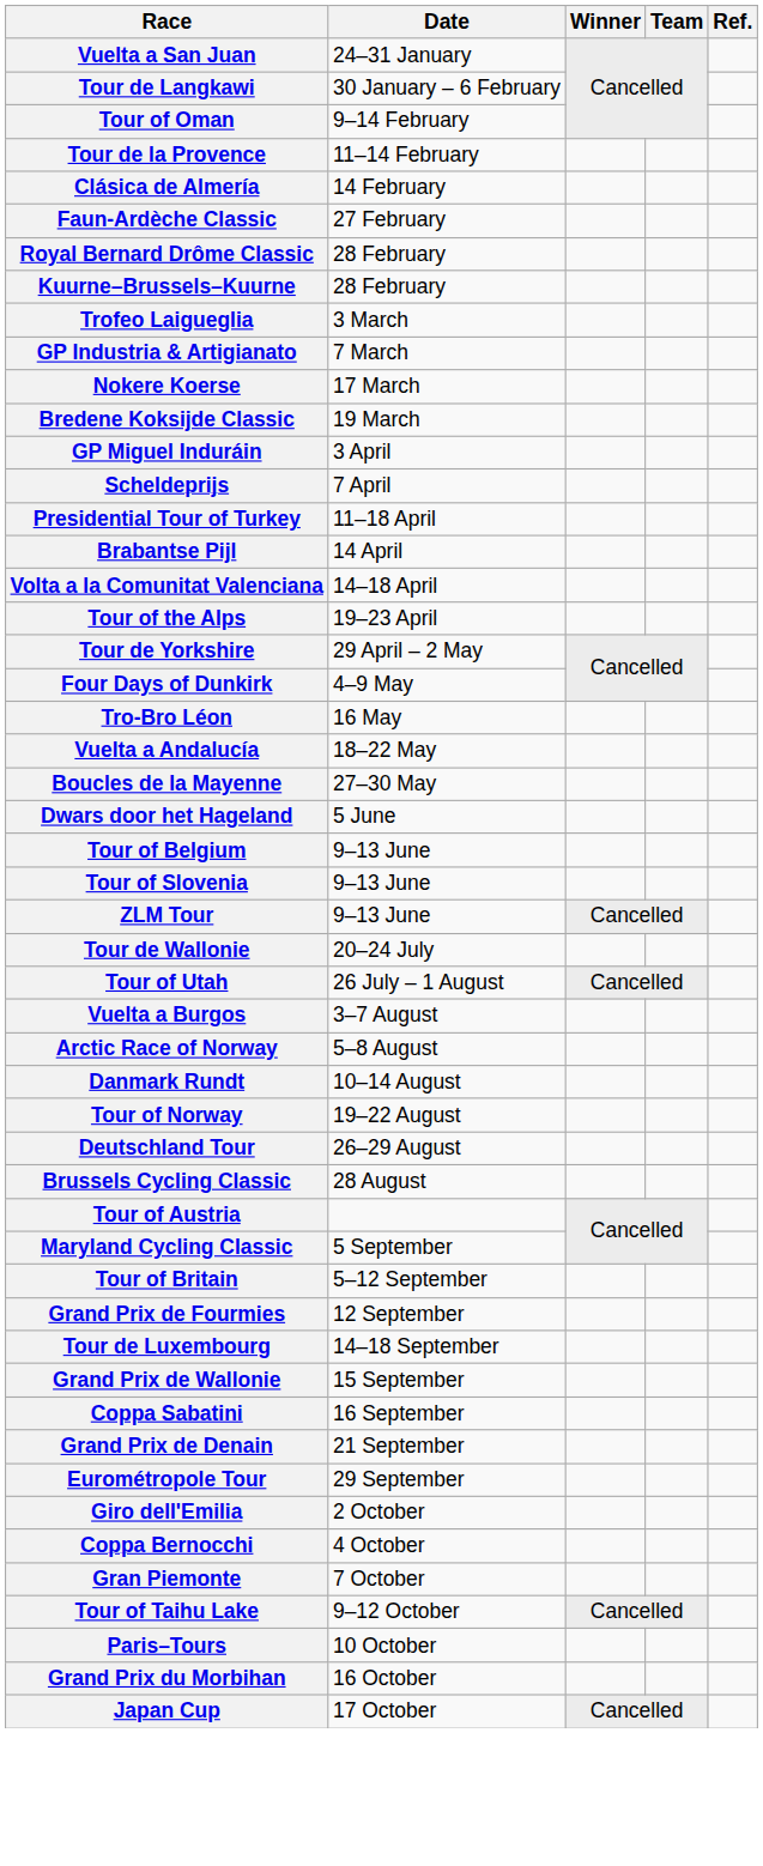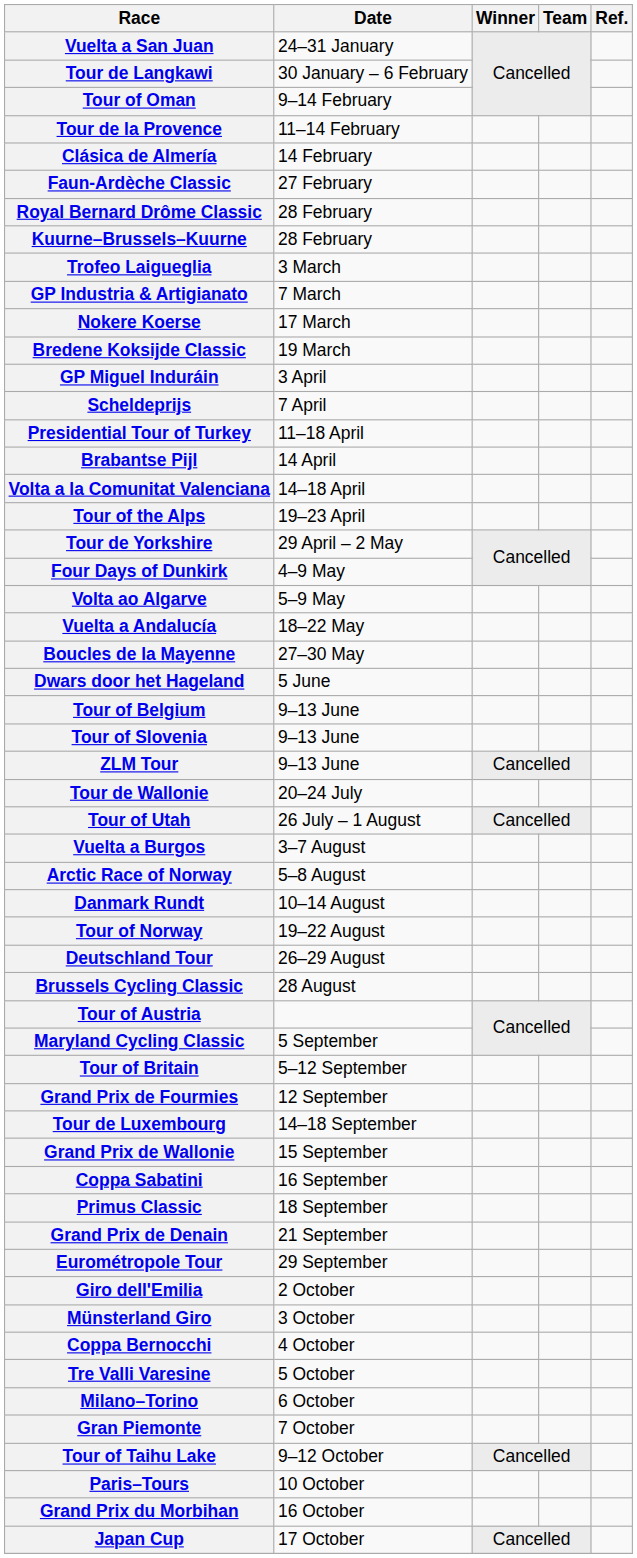+ row: Volta ao Algarve | 5–9 May
- row: Tro-Bro Léon | 16 May
+ row: Primus Classic | 18 September
+ row: Münsterland Giro | 3 October
+ row: Tre Valli Varesine | 5 October
+ row: Milano–Torino | 6 October
